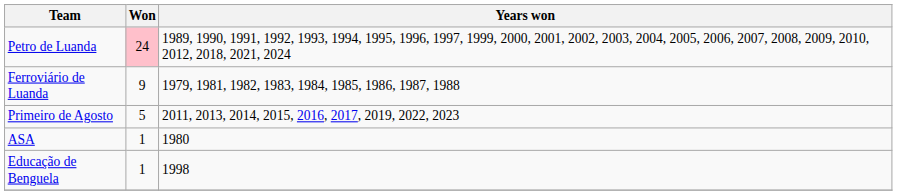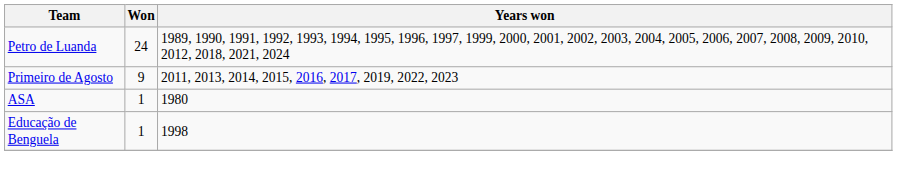Petro de Luanda | Won: pink background -> no background
- row: Ferroviário de Luanda | 9 | 1979, 1981, 1982, 1983, 1984, 1985, 1986, 1987, 1988
Primeiro de Agosto | Won: 5 -> 9
